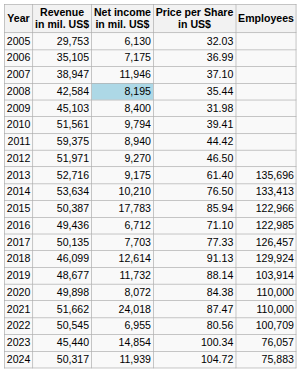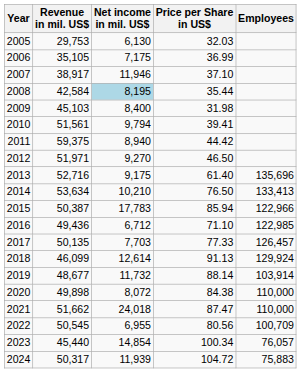2007 | Revenue in mil. US$: 38,947 -> 38,917
